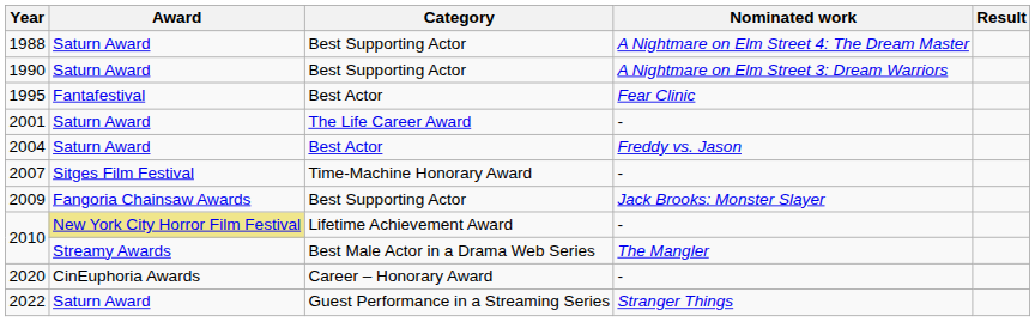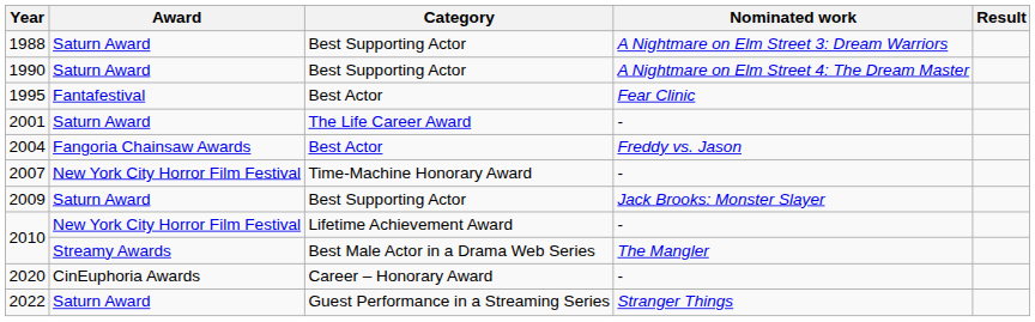1988 | Nominated work: A Nightmare on Elm Street 4: The Dream Master -> A Nightmare on Elm Street 3: Dream Warriors
1990 | Nominated work: A Nightmare on Elm Street 3: Dream Warriors -> A Nightmare on Elm Street 4: The Dream Master
2004 | Award: Saturn Award -> Fangoria Chainsaw Awards
2007 | Award: Sitges Film Festival -> New York City Horror Film Festival
2009 | Award: Fangoria Chainsaw Awards -> Saturn Award
2010 / Lifetime Achievement Award | Award: khaki background -> no background
